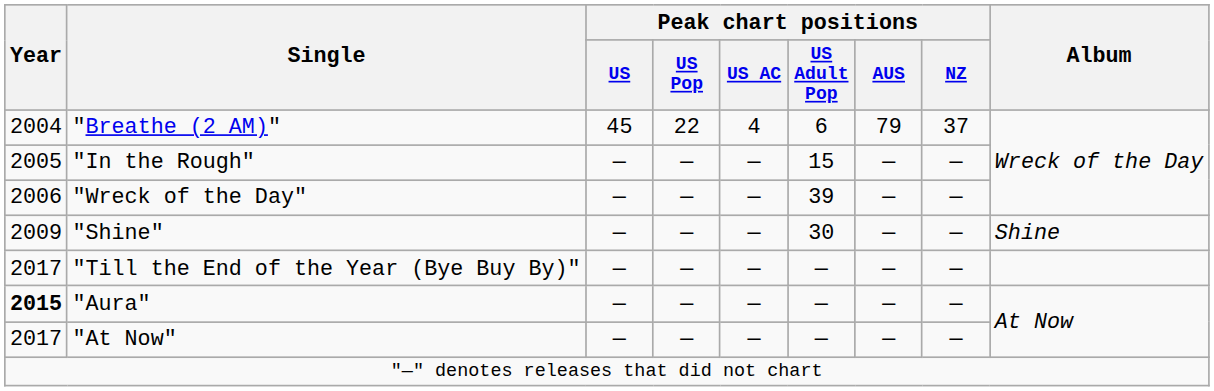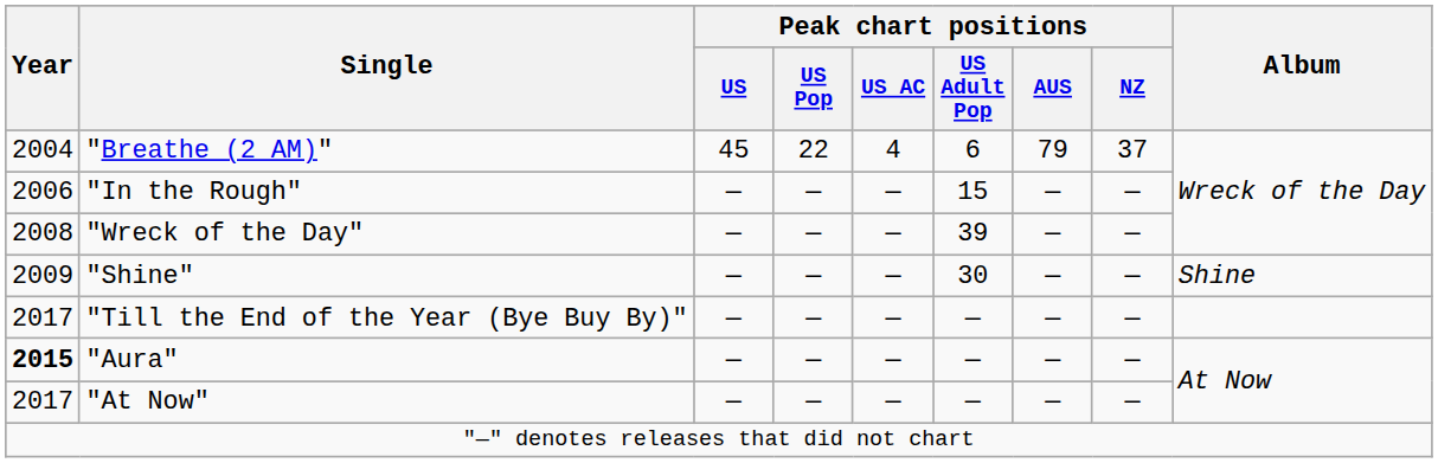"In the Rough" | Year: 2005 -> 2006
"Wreck of the Day" | Year: 2006 -> 2008
